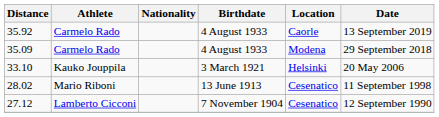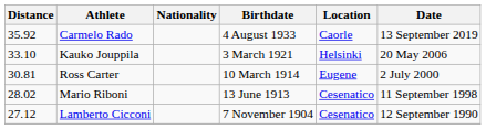- row: 35.09 | Carmelo Rado | 4 August 1933 | Modena | 29 September 2018
+ row: 30.81 | Ross Carter | 10 March 1914 | Eugene | 2 July 2000
